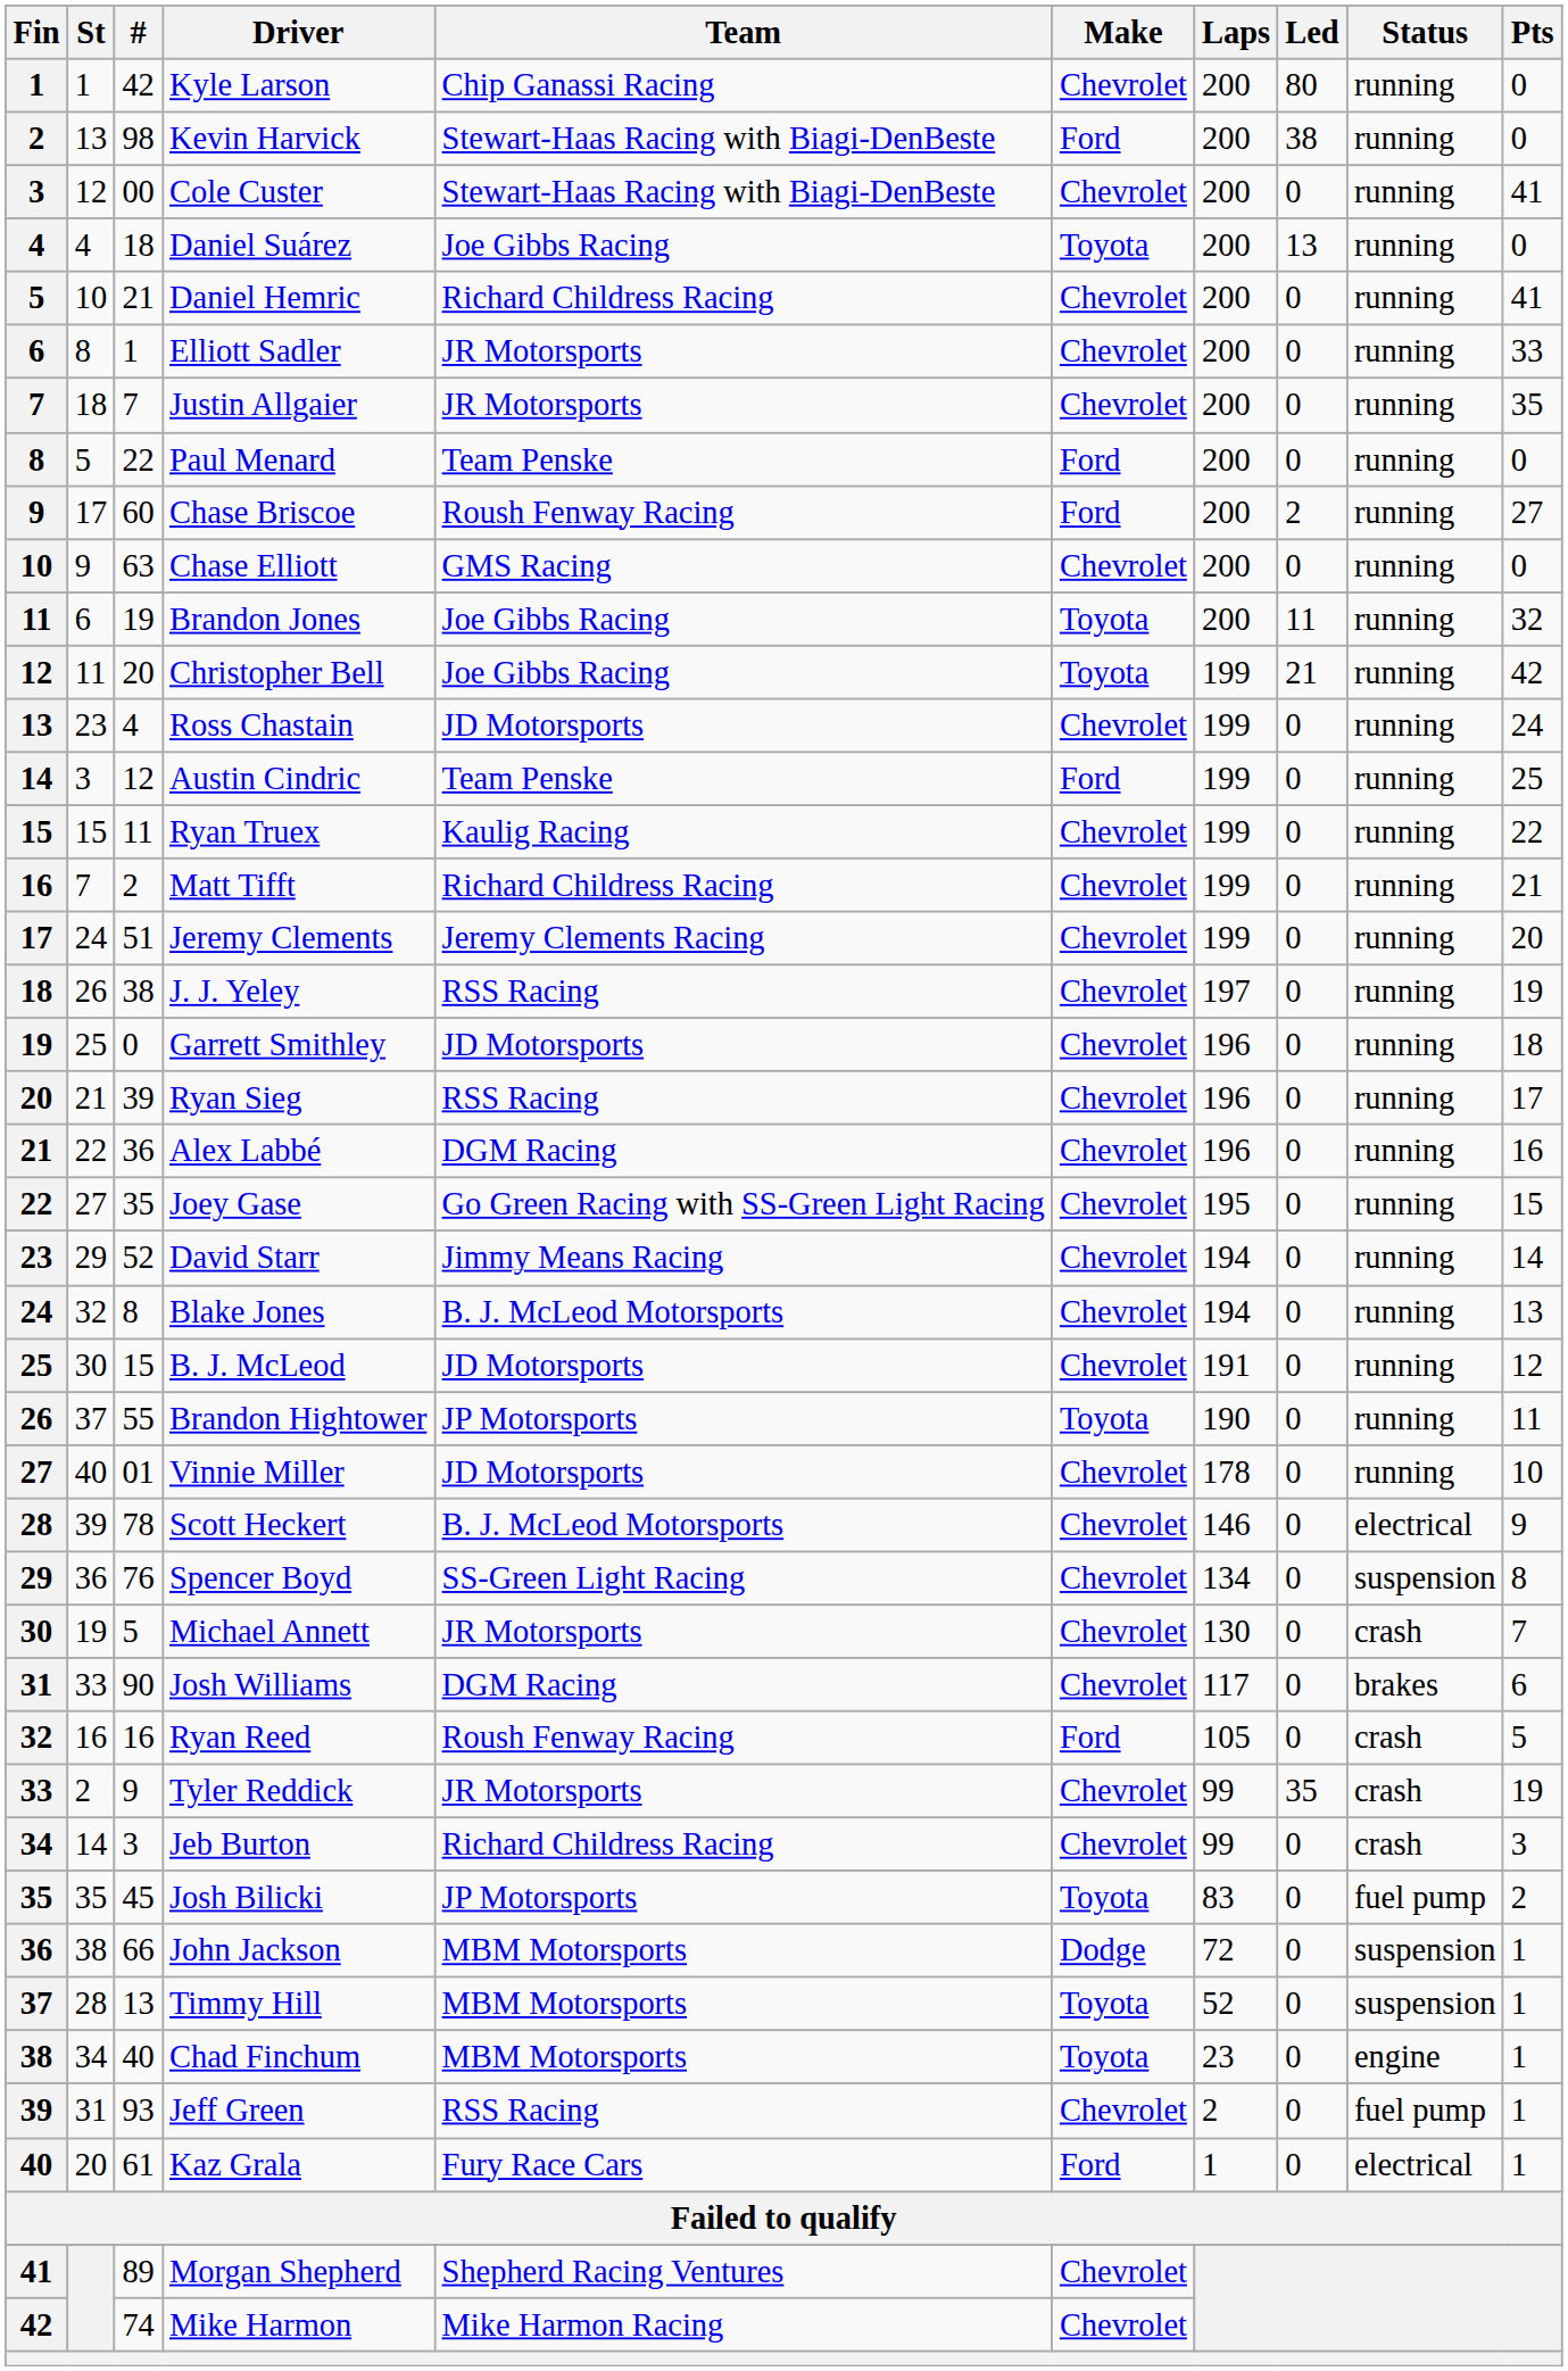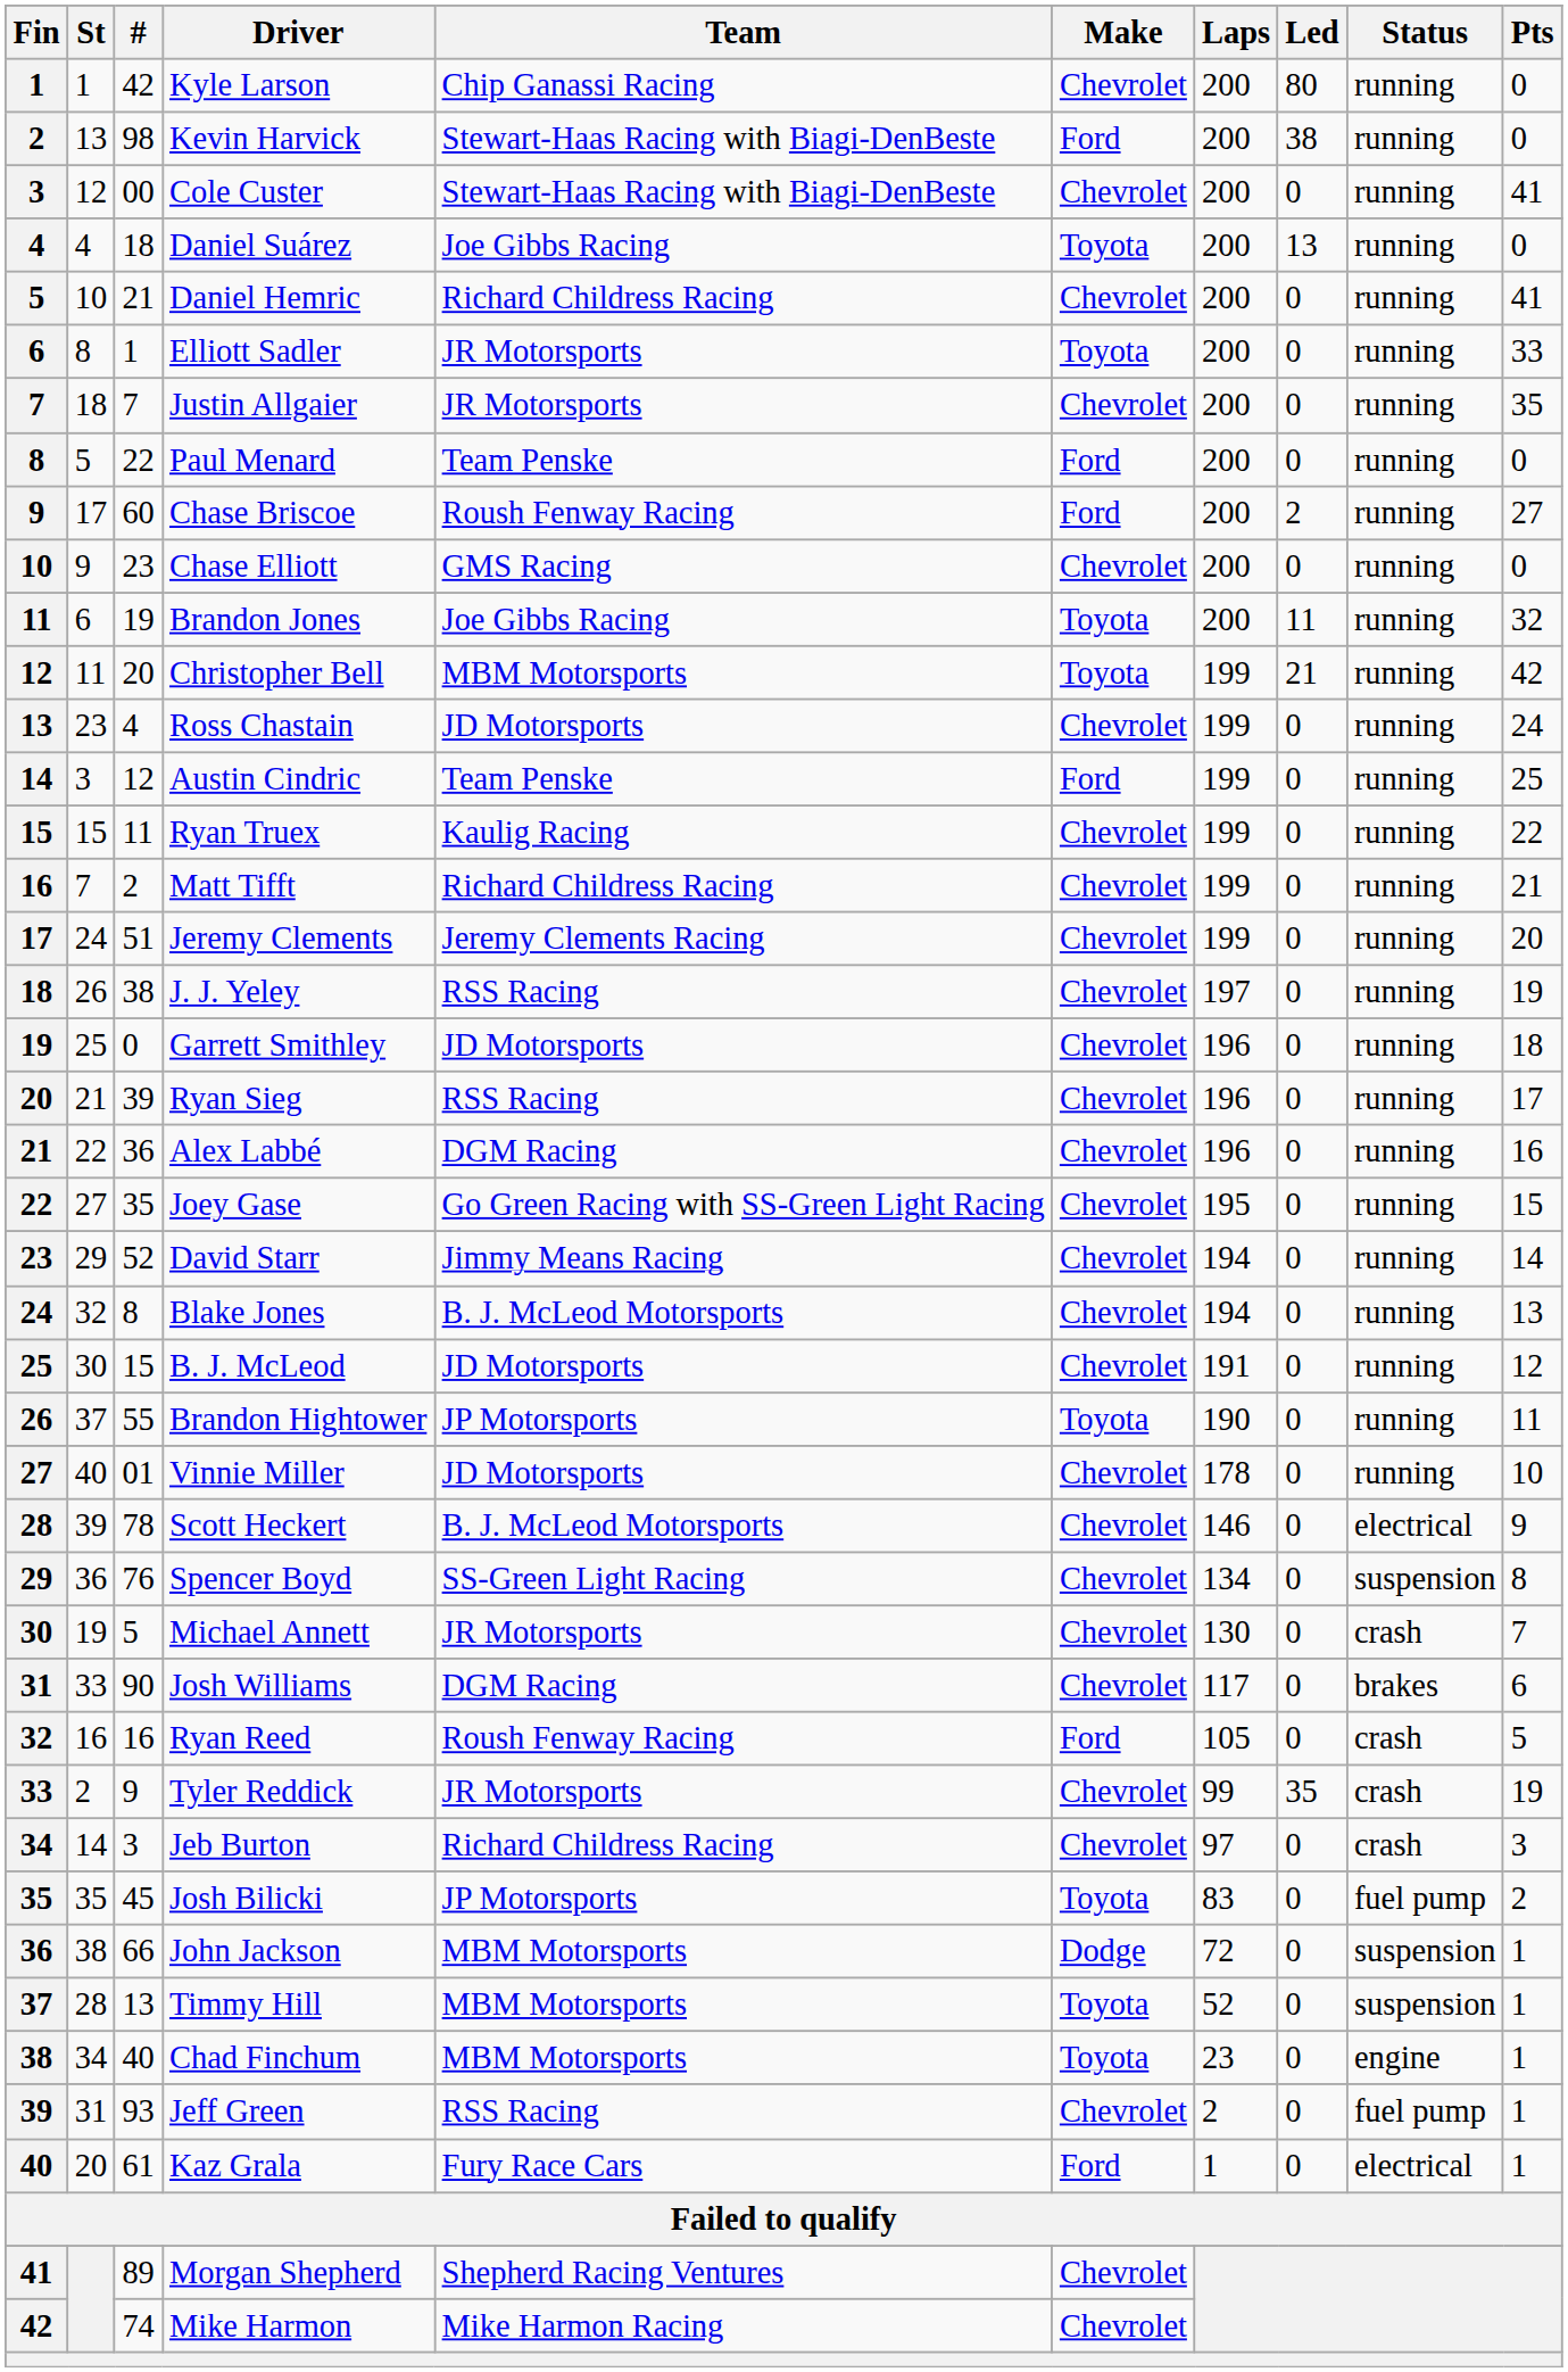Elliott Sadler | Make: Chevrolet -> Toyota
Chase Elliott | #: 63 -> 23
Christopher Bell | Team: Joe Gibbs Racing -> MBM Motorsports
Jeb Burton | Laps: 99 -> 97
